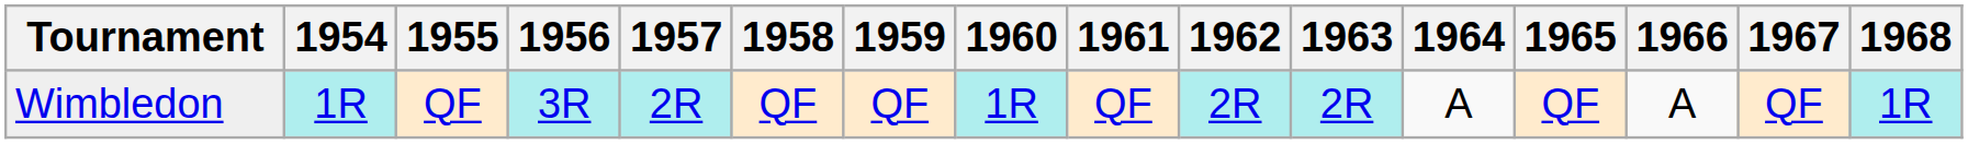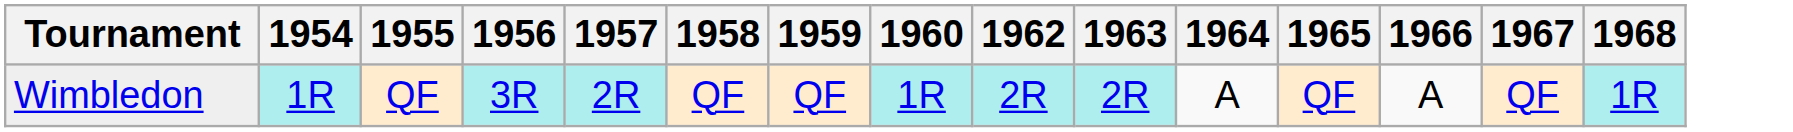- column: 1961 | QF
